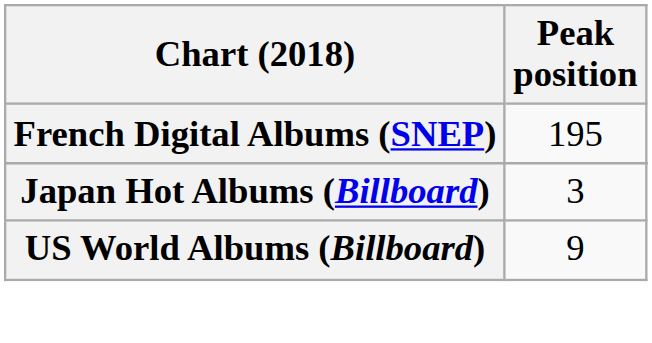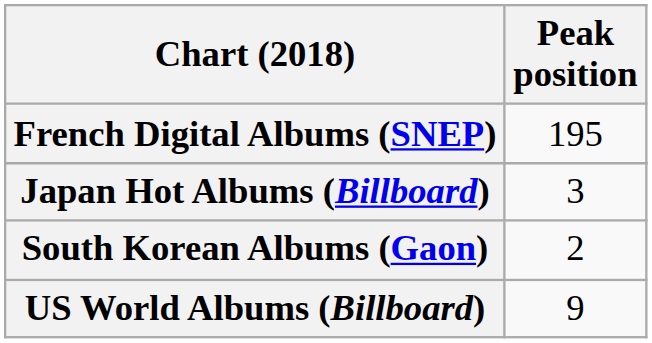+ row: South Korean Albums (Gaon) | 2
